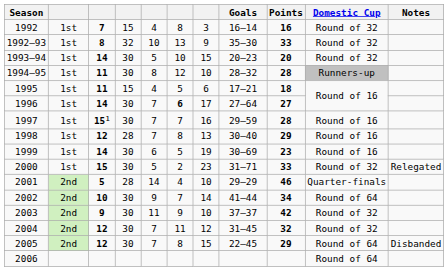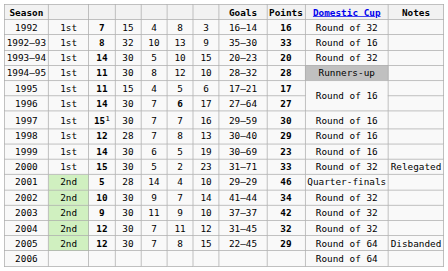1992–93 | Domestic Cup: Round of 32 -> Round of 16
1995 | Points: 18 -> 17
1997 | Points: 28 -> 30
2002 | Domestic Cup: Round of 64 -> Round of 32
